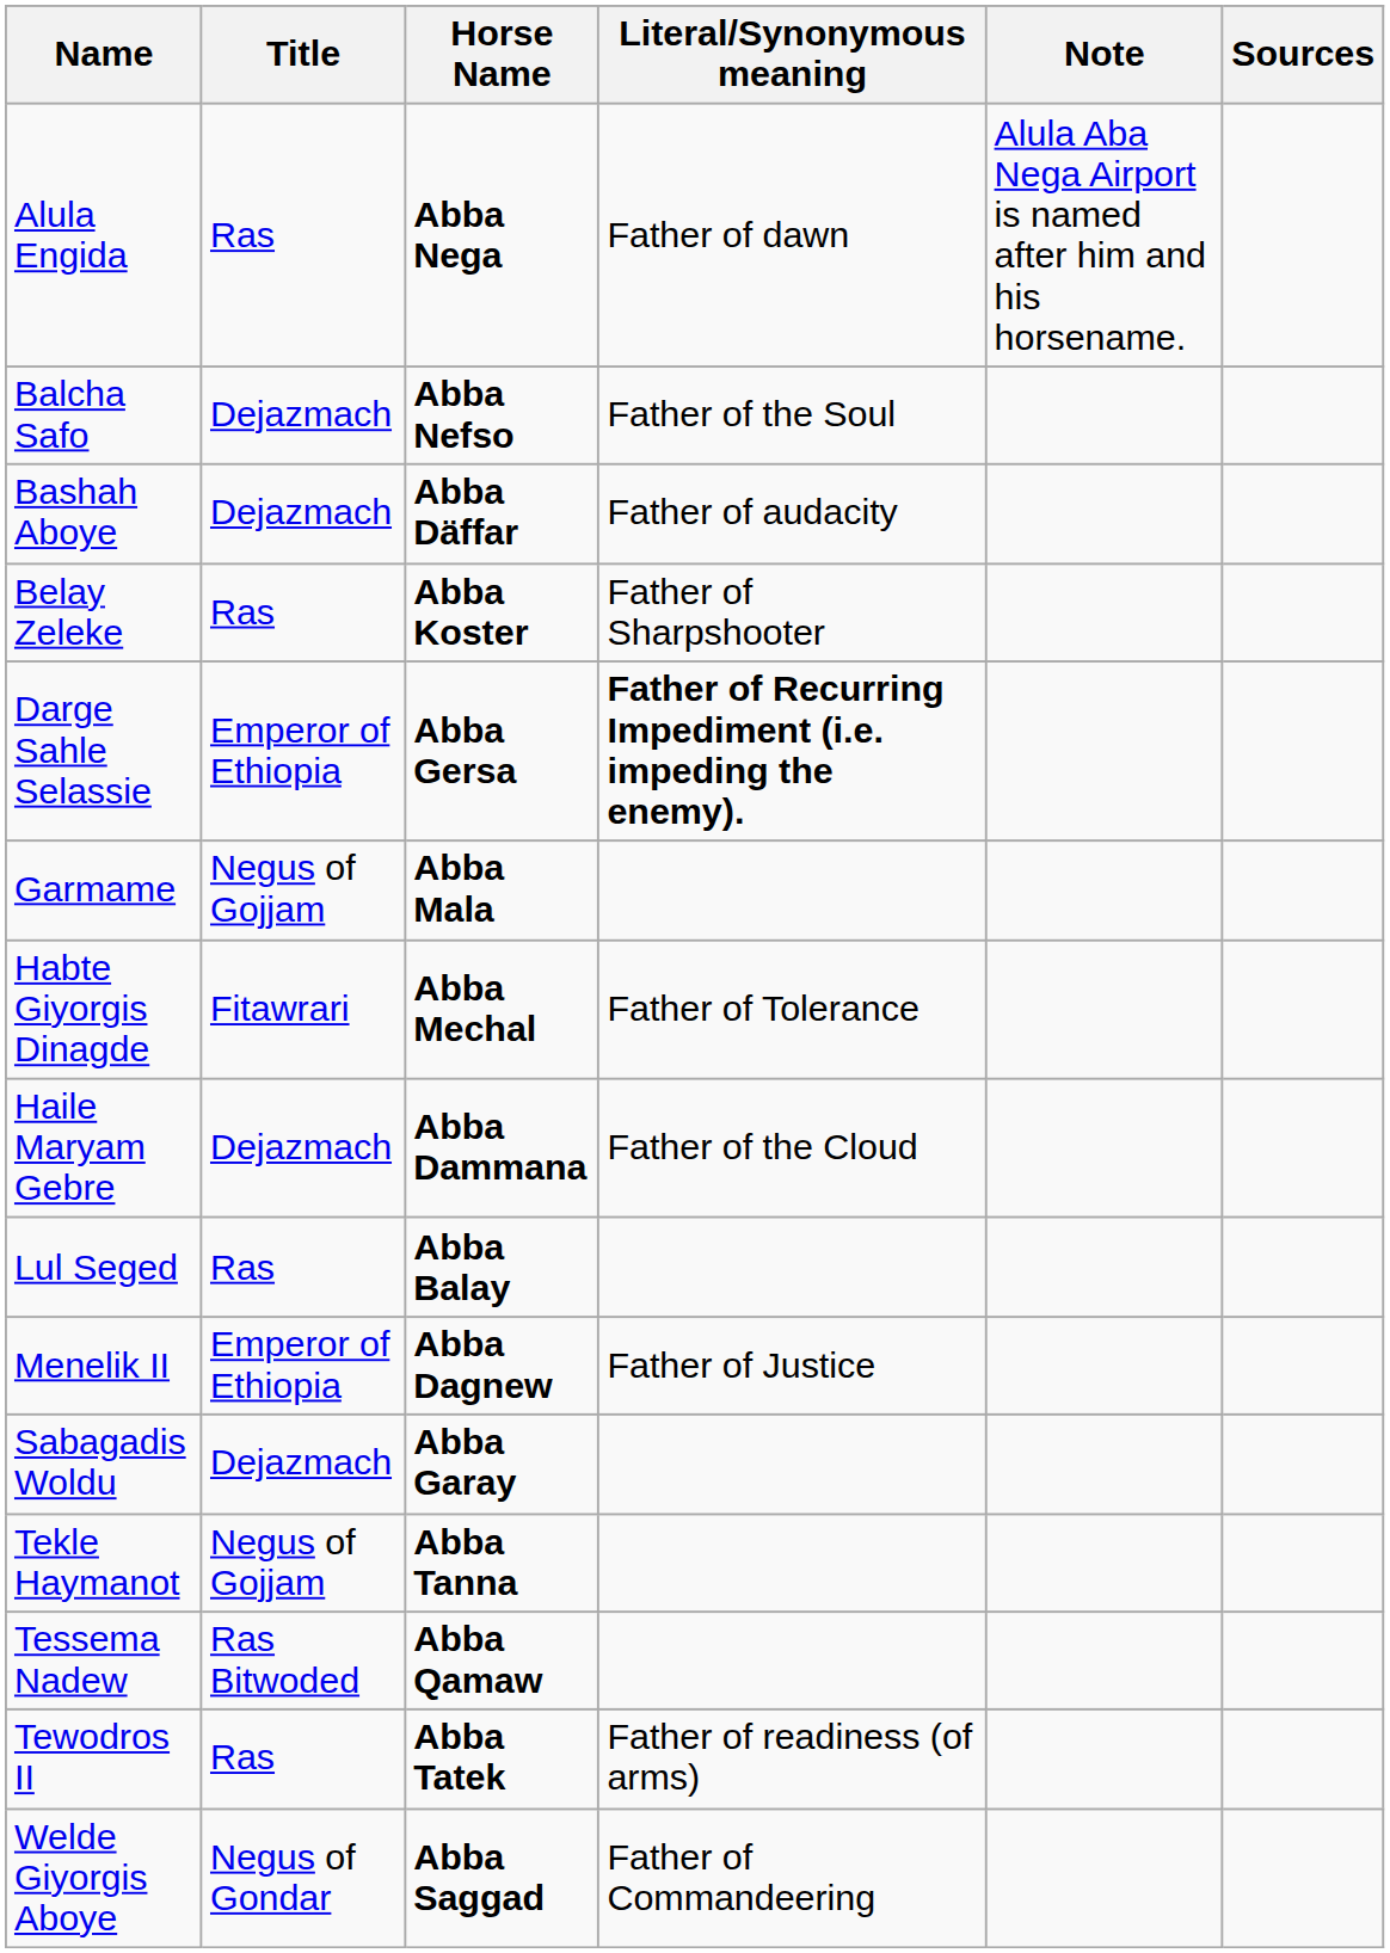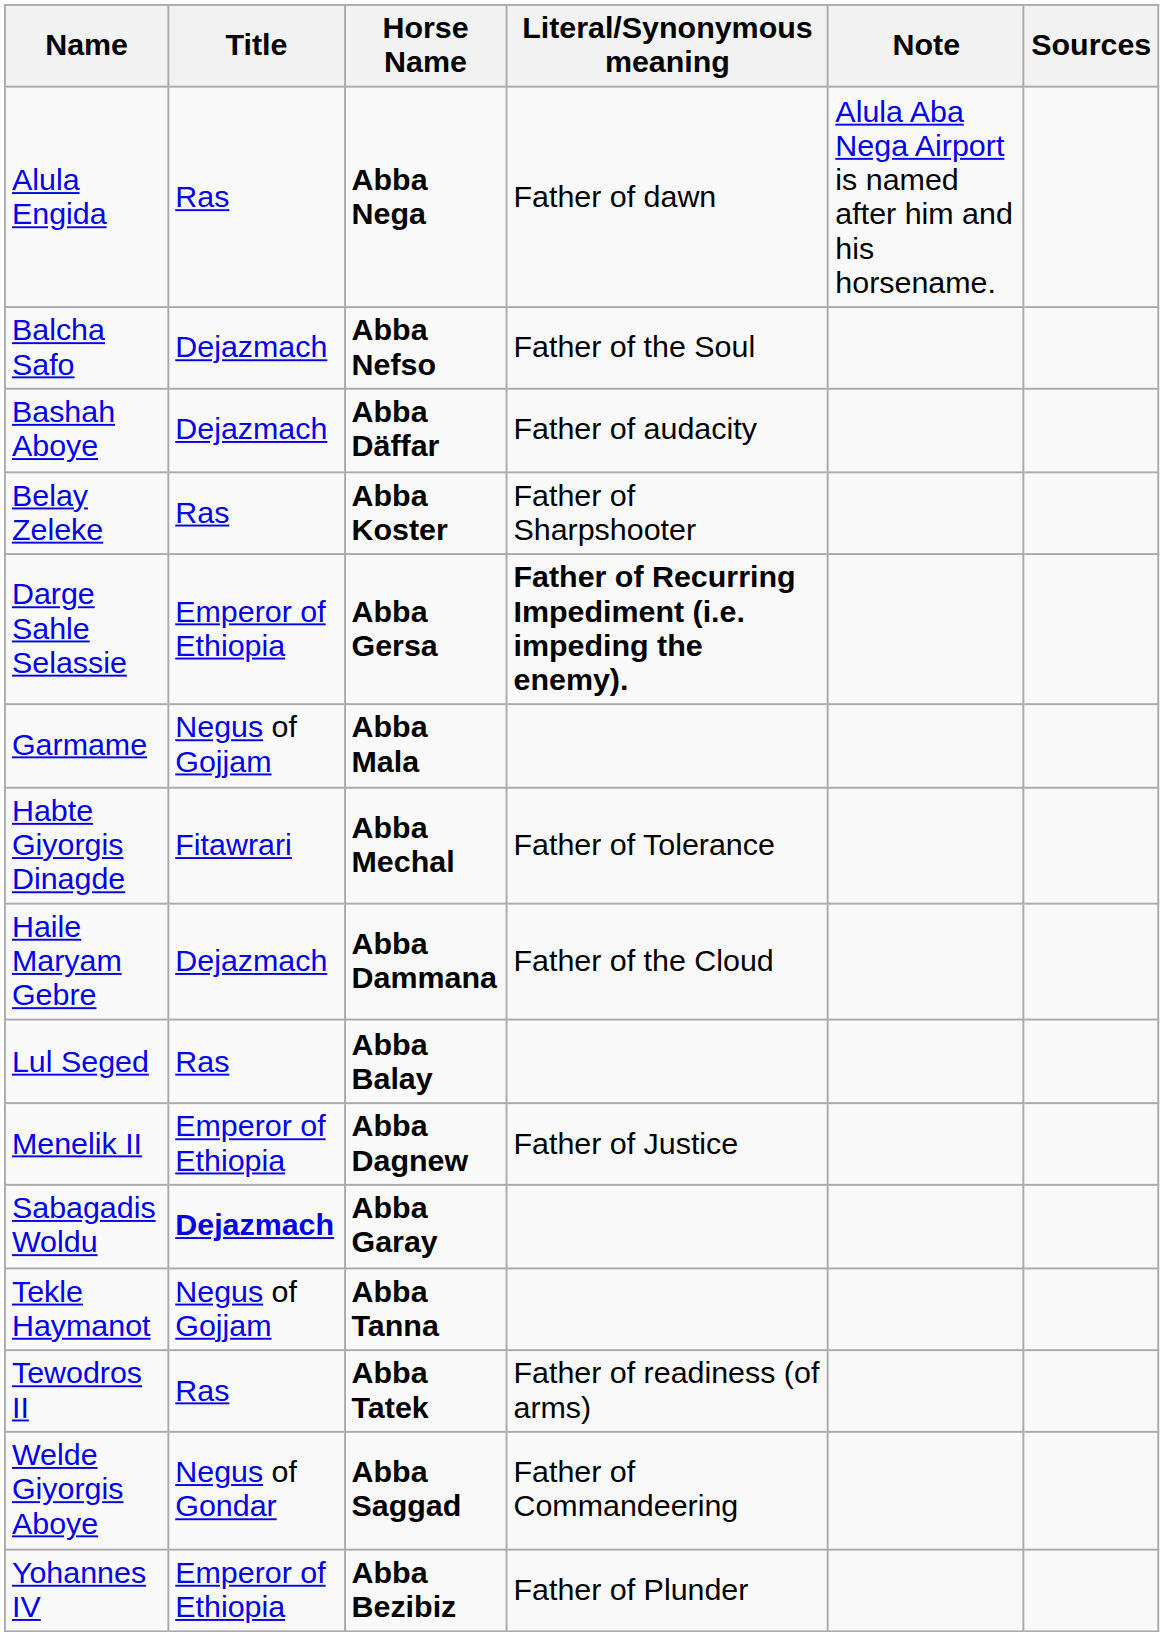Sabagadis Woldu | Title: normal -> bold
- row: Tessema Nadew | Ras Bitwoded | Abba Qamaw
+ row: Yohannes IV | Emperor of Ethiopia | Abba Bezibiz | Father of Plunder
